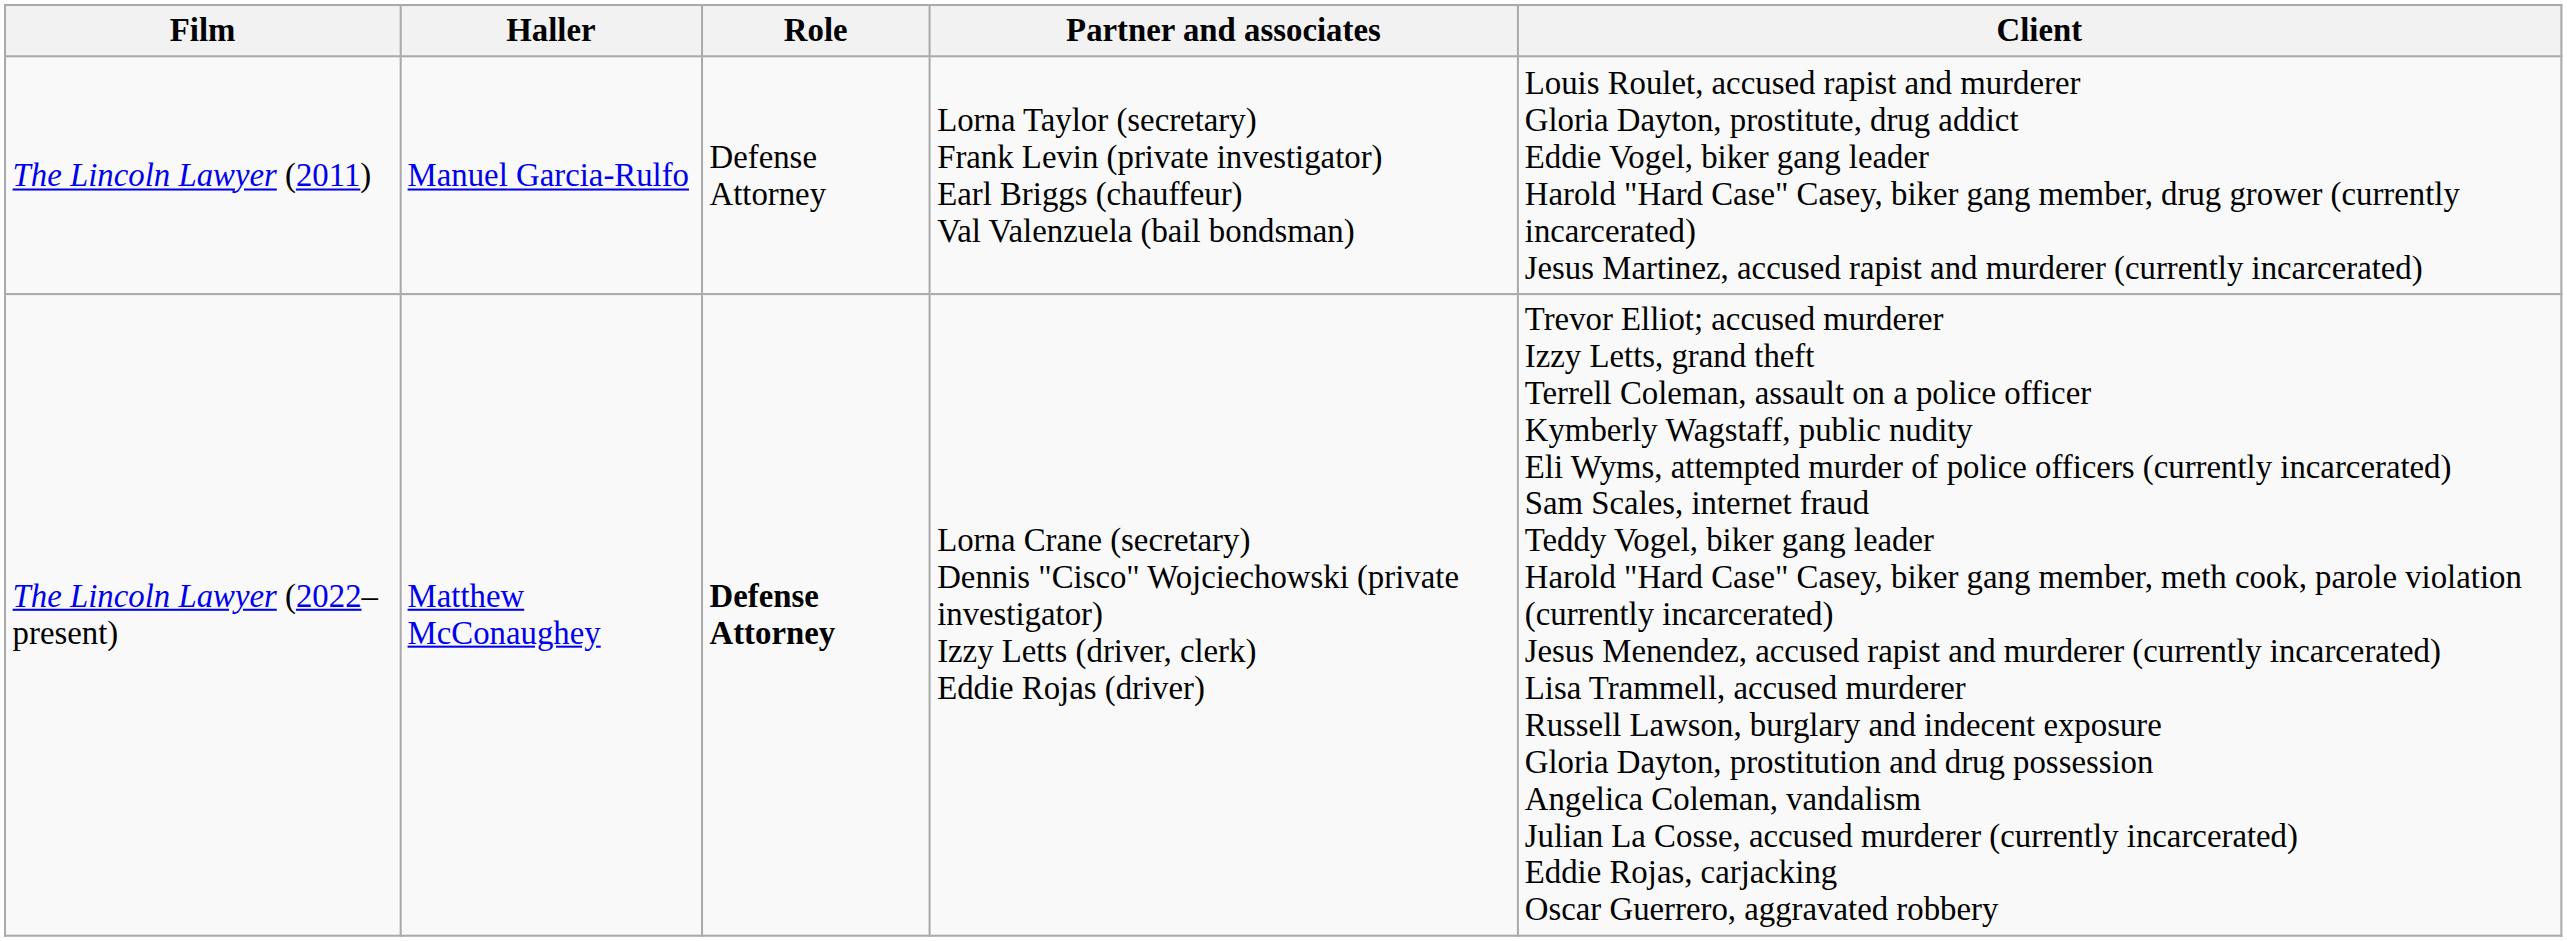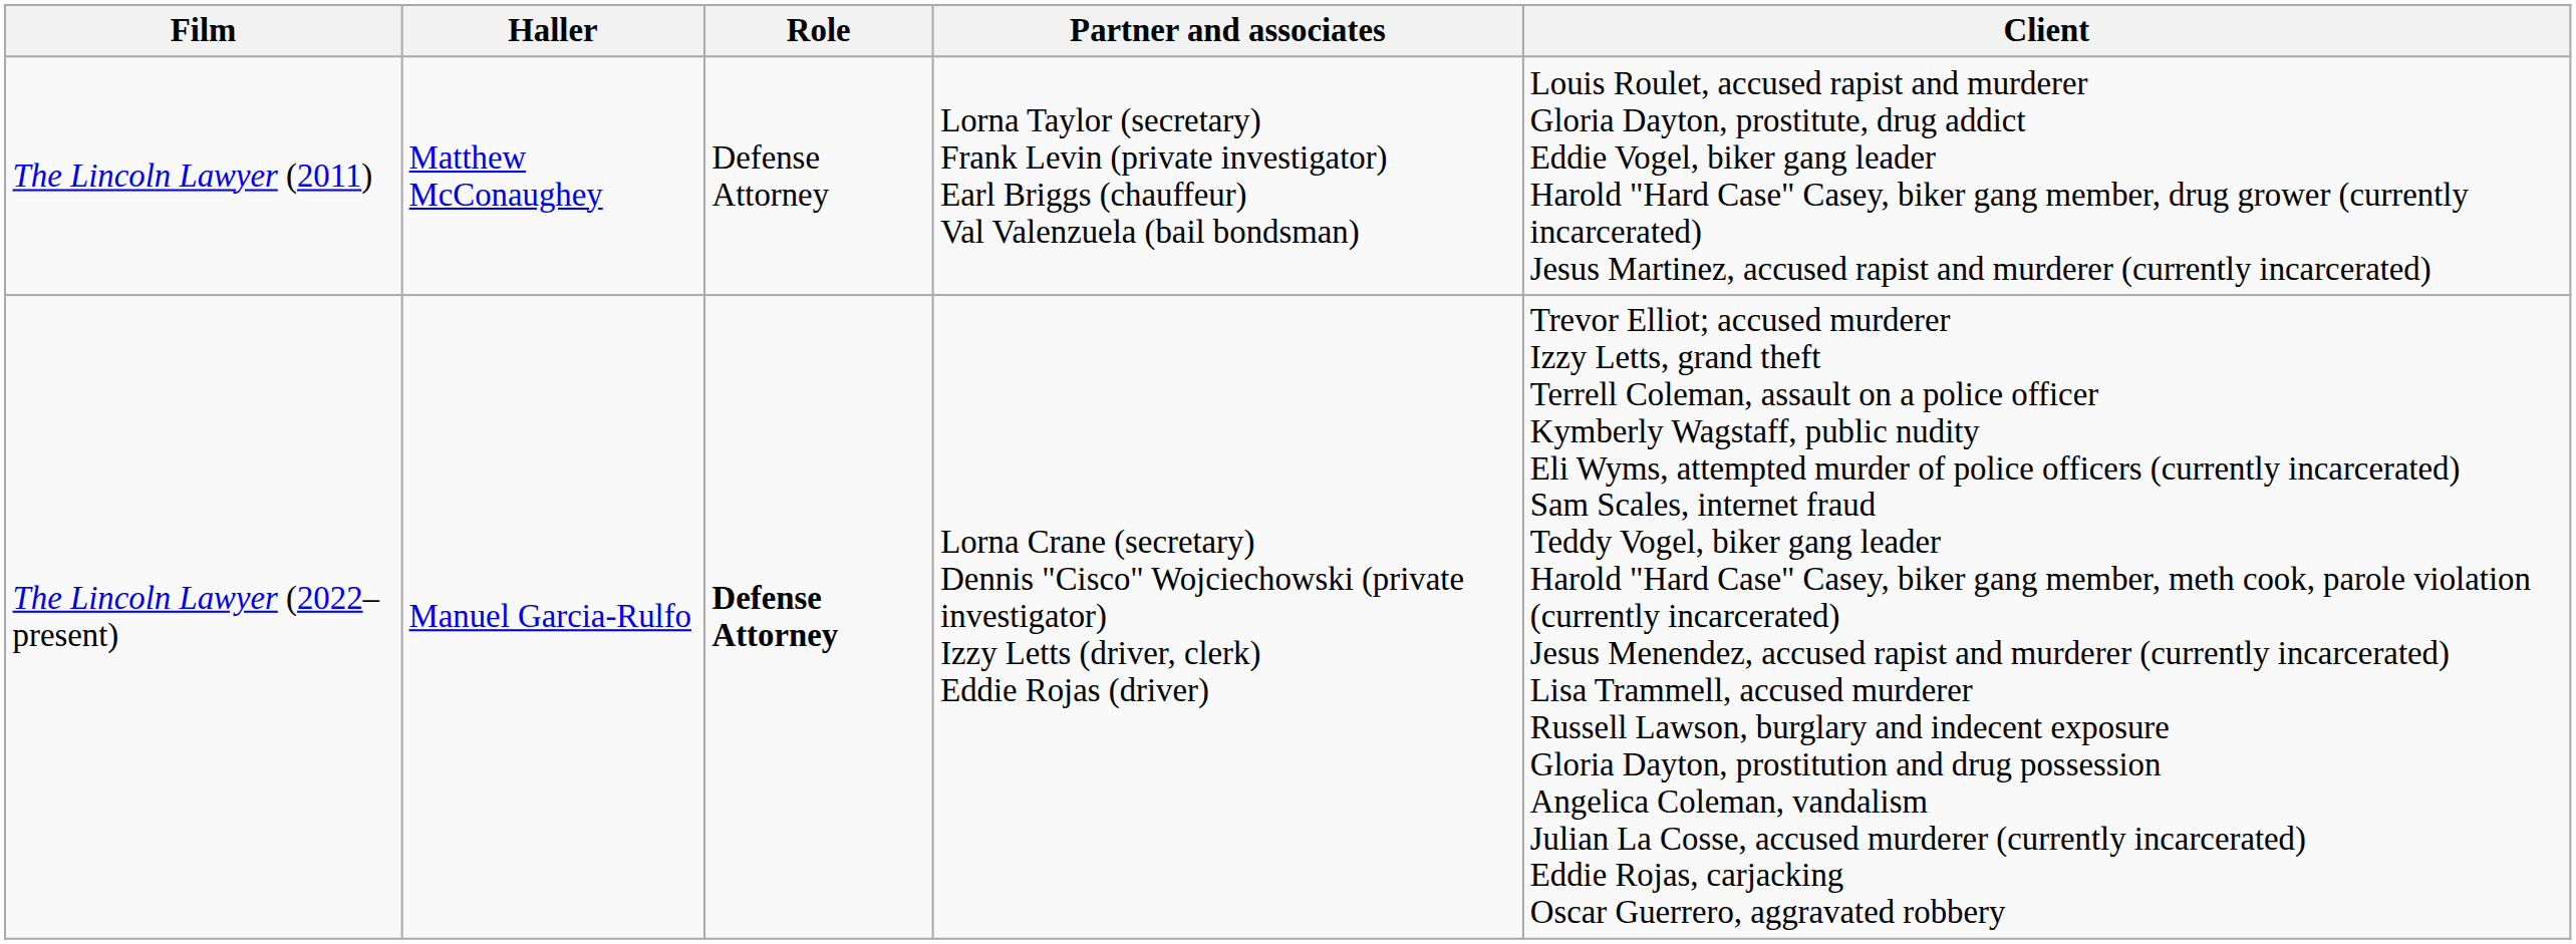The Lincoln Lawyer (2011) | Haller: Manuel Garcia-Rulfo -> Matthew McConaughey
The Lincoln Lawyer (2022–present) | Haller: Matthew McConaughey -> Manuel Garcia-Rulfo
